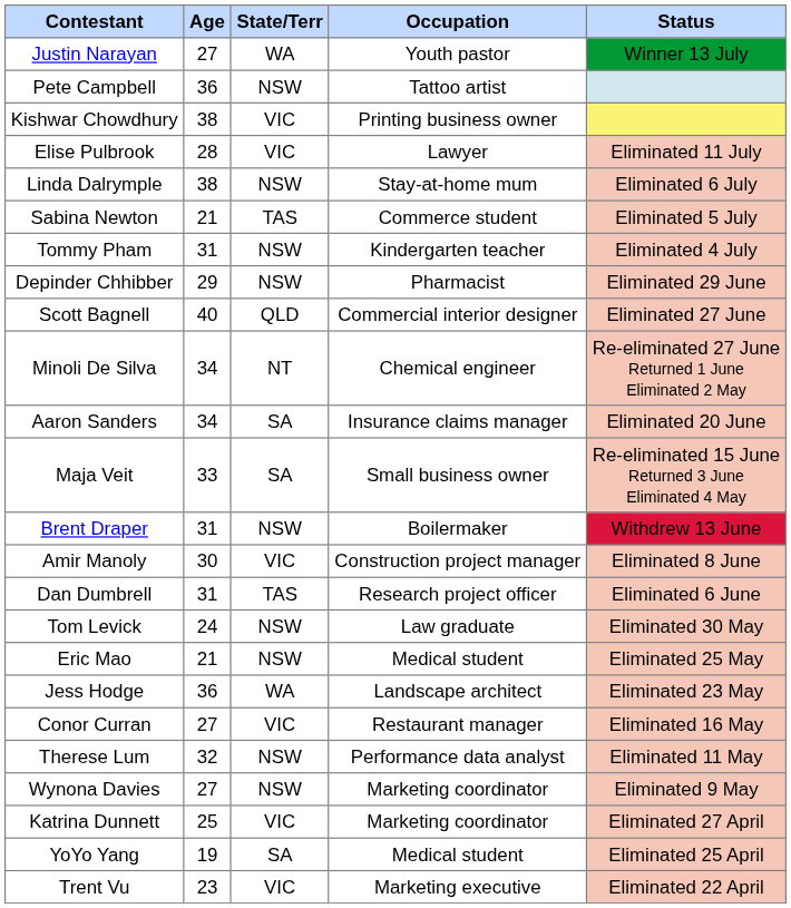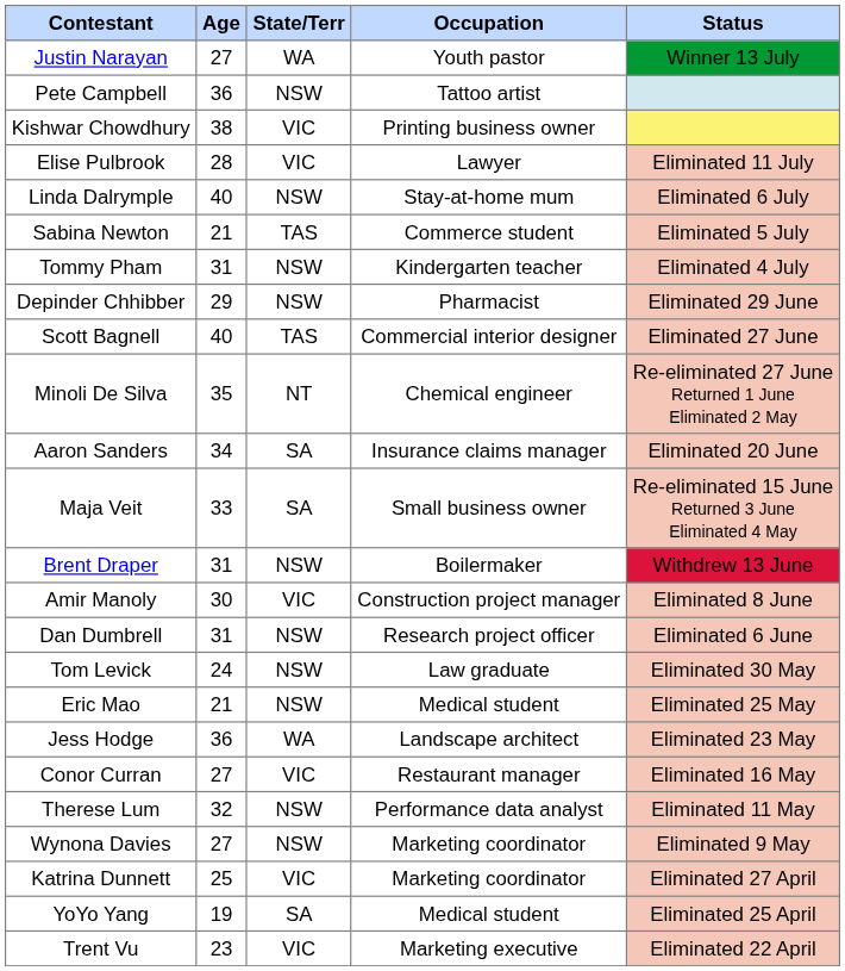Linda Dalrymple | Age: 38 -> 40
Scott Bagnell | State/Terr: QLD -> TAS
Minoli De Silva | Age: 34 -> 35
Dan Dumbrell | State/Terr: TAS -> NSW
